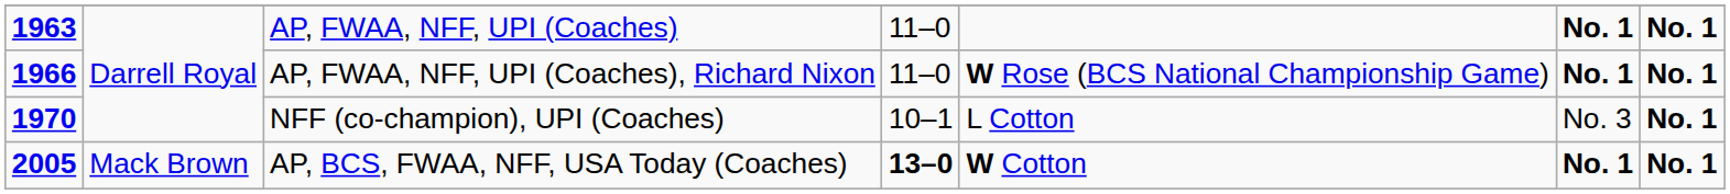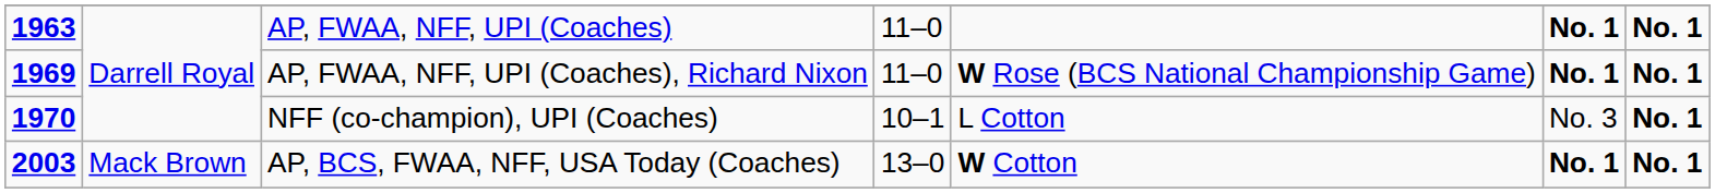AP, FWAA, NFF, UPI (Coaches), Richard Nixon | column 1: 1966 -> 1969
AP, BCS, FWAA, NFF, USA Today (Coaches) | column 1: 2005 -> 2003
AP, BCS, FWAA, NFF, USA Today (Coaches) | column 4: bold -> normal
